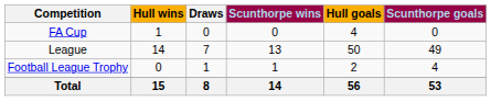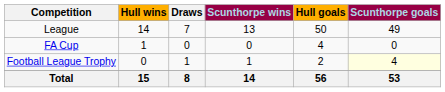rows swapped: League <-> FA Cup
Football League Trophy | Scunthorpe goals: no background -> lightyellow background
